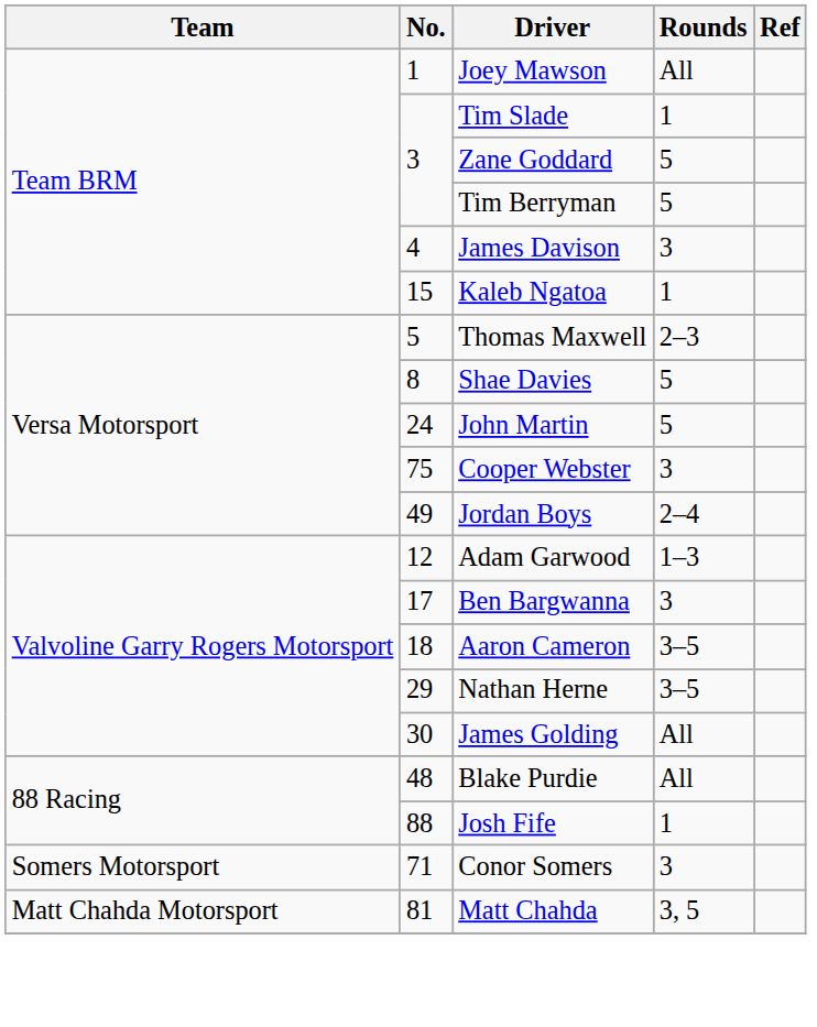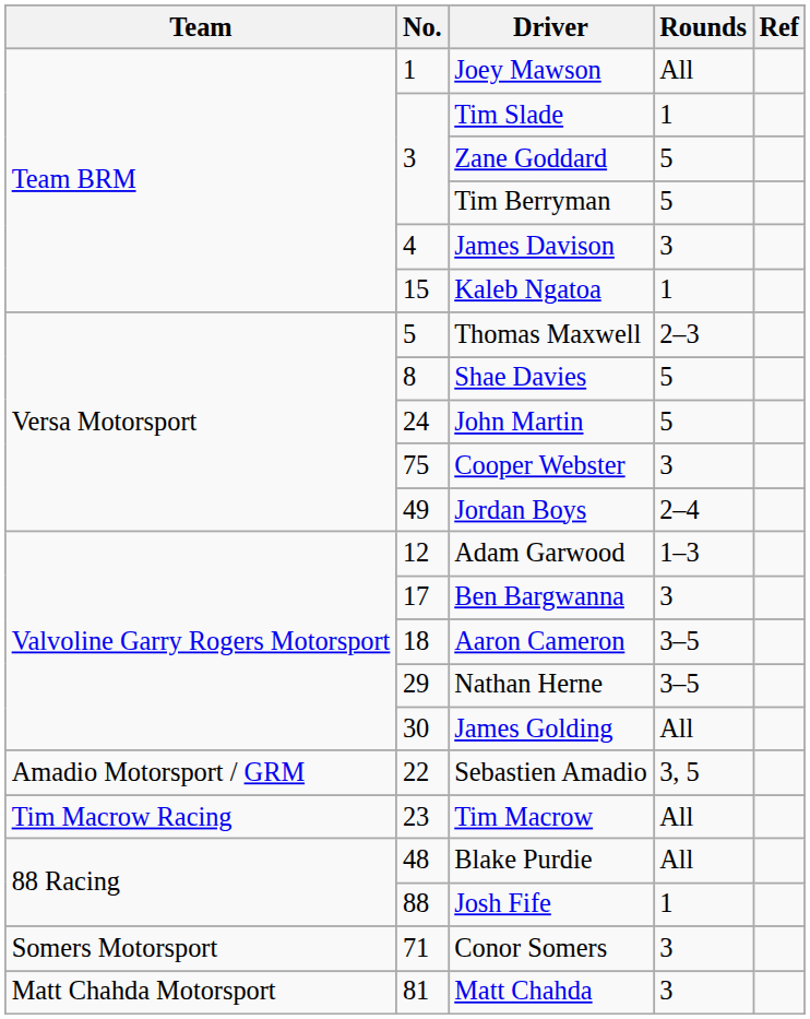+ row: Amadio Motorsport / GRM | 22 | Sebastien Amadio | 3, 5
+ row: Tim Macrow Racing | 23 | Tim Macrow | All
Matt Chahda | Rounds: 3, 5 -> 3
